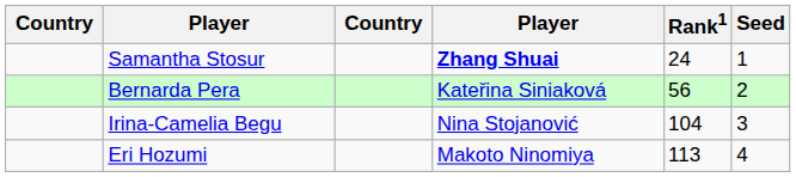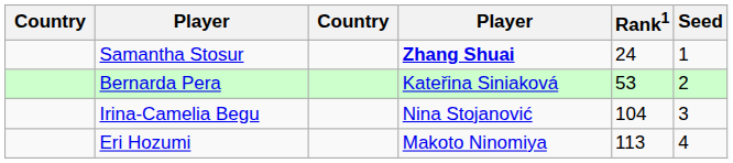Bernarda Pera | Rank1: 56 -> 53
